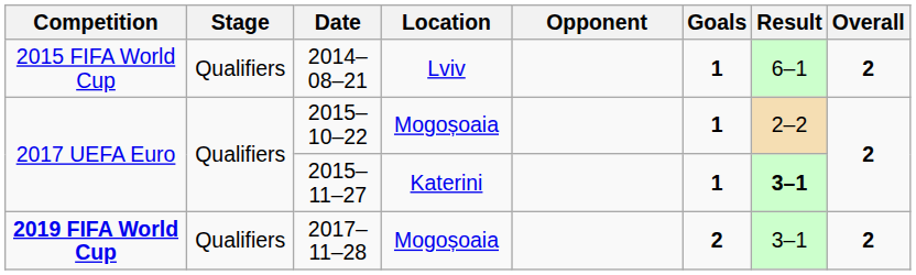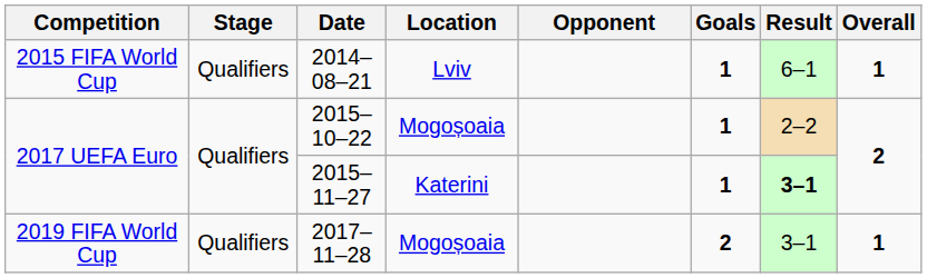2014–08–21 | Overall: 2 -> 1
2017–11–28 | Competition: bold -> normal
2017–11–28 | Overall: 2 -> 1
